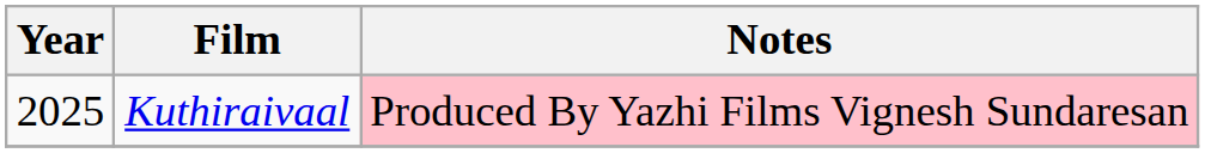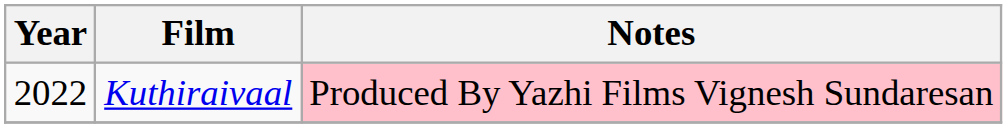Kuthiraivaal | Year: 2025 -> 2022
